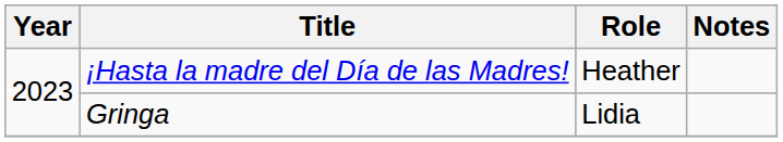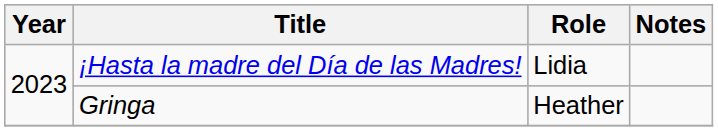¡Hasta la madre del Día de las Madres! | Role: Heather -> Lidia
Gringa | Role: Lidia -> Heather
